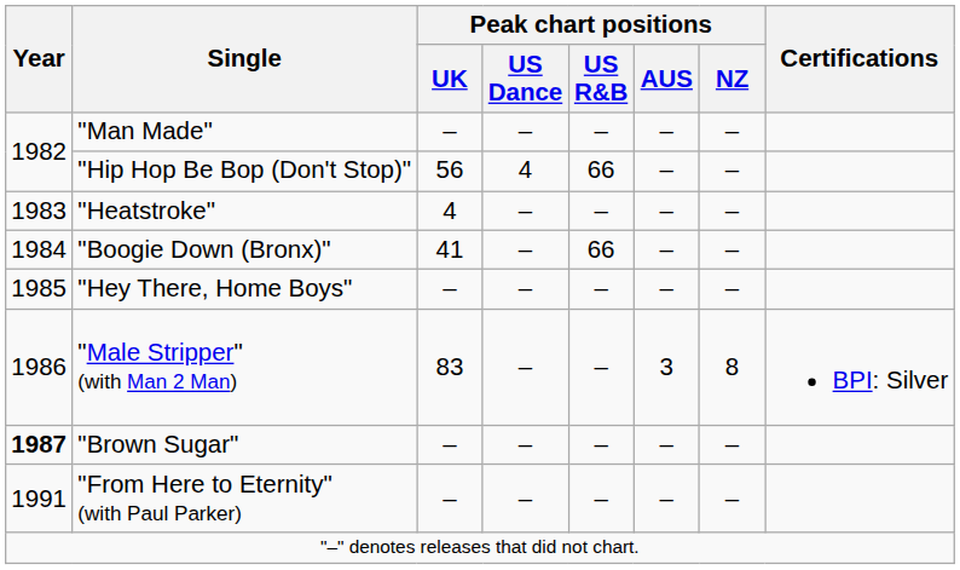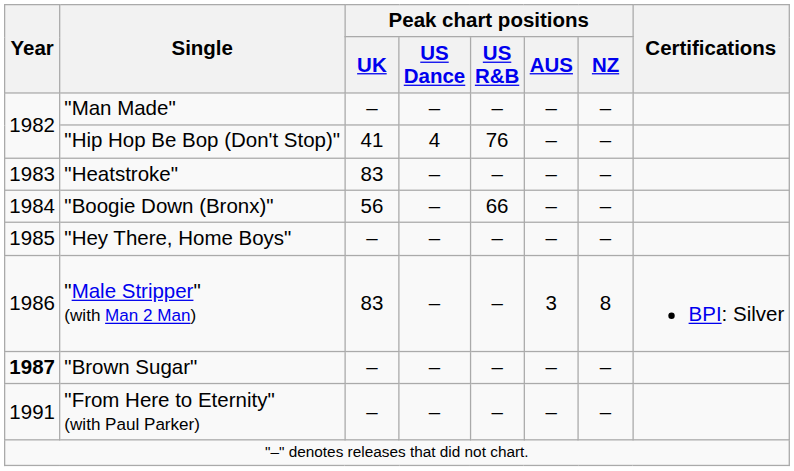"Hip Hop Be Bop (Don't Stop)" | Peak chart positions / UK: 56 -> 41
"Hip Hop Be Bop (Don't Stop)" | Peak chart positions / US R&B: 66 -> 76
"Heatstroke" | Peak chart positions / UK: 4 -> 83
"Boogie Down (Bronx)" | Peak chart positions / UK: 41 -> 56
